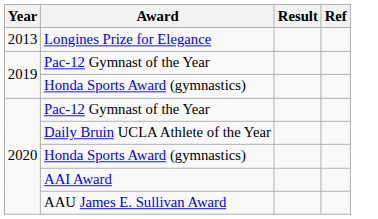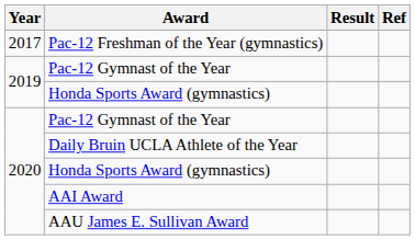- row: 2013 | Longines Prize for Elegance
+ row: 2017 | Pac-12 Freshman of the Year (gymnastics)
